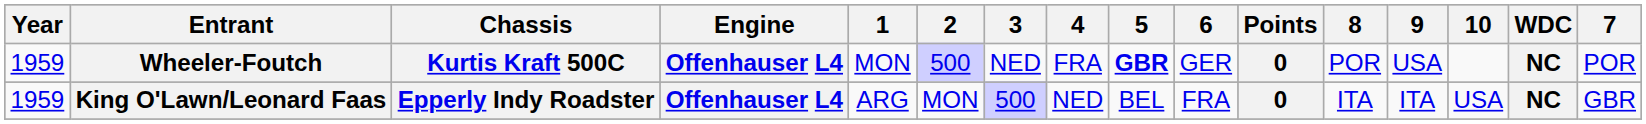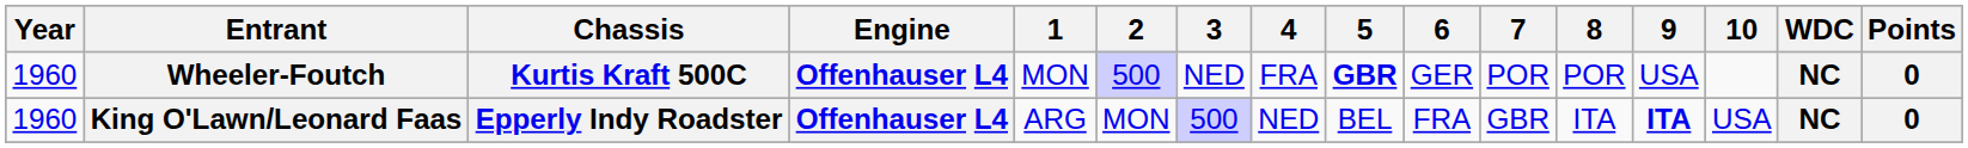columns swapped: 7 <-> Points
Wheeler-Foutch | Year: 1959 -> 1960
King O'Lawn/Leonard Faas | Year: 1959 -> 1960
King O'Lawn/Leonard Faas | 9: normal -> bold
